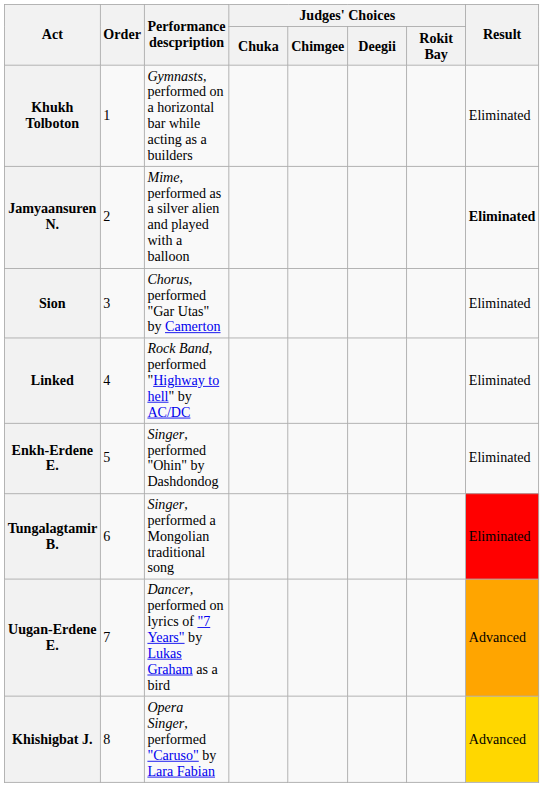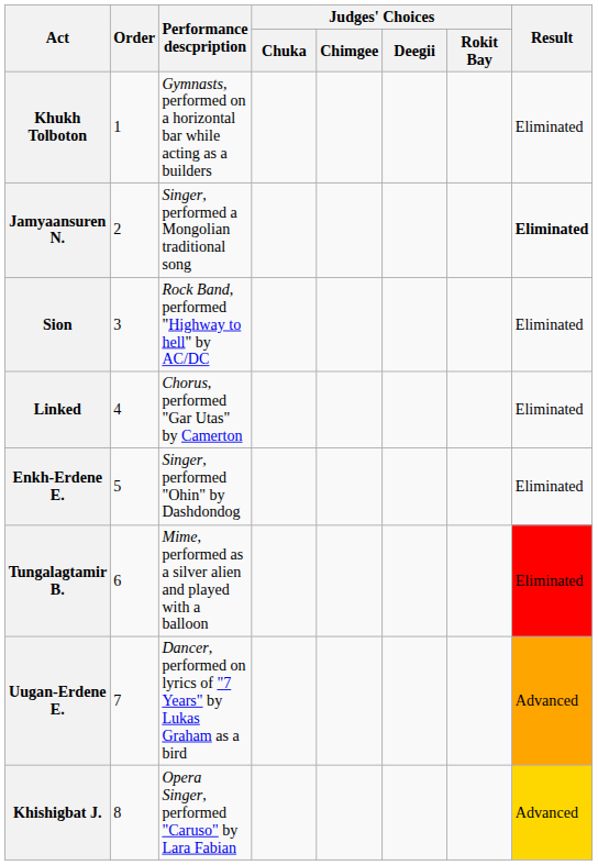Jamyaansuren N. | Performance descpription: Mime, performed as a silver alien and played with a balloon -> Singer, performed a Mongolian traditional song
Sion | Performance descpription: Chorus, performed "Gar Utas" by Camerton -> Rock Band, performed "Highway to hell" by AC/DC
Linked | Performance descpription: Rock Band, performed "Highway to hell" by AC/DC -> Chorus, performed "Gar Utas" by Camerton
Tungalagtamir B. | Performance descpription: Singer, performed a Mongolian traditional song -> Mime, performed as a silver alien and played with a balloon
